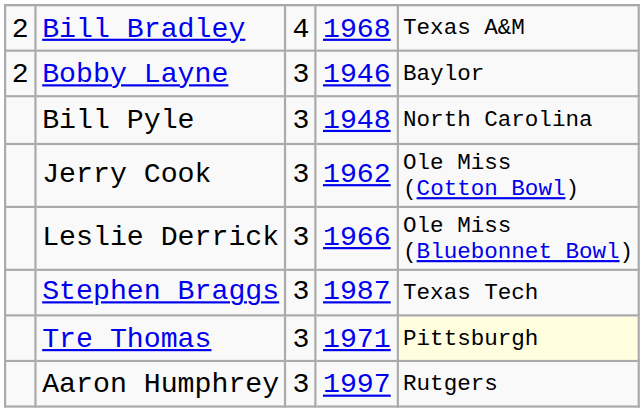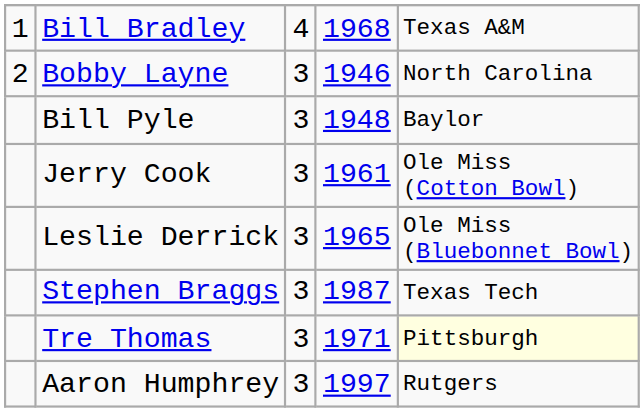Bill Bradley | column 1: 2 -> 1
Bobby Layne | column 5: Baylor -> North Carolina
Bill Pyle | column 5: North Carolina -> Baylor
Jerry Cook | column 4: 1962 -> 1961
Leslie Derrick | column 4: 1966 -> 1965
